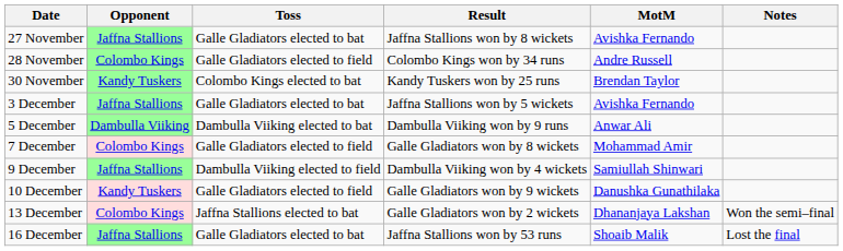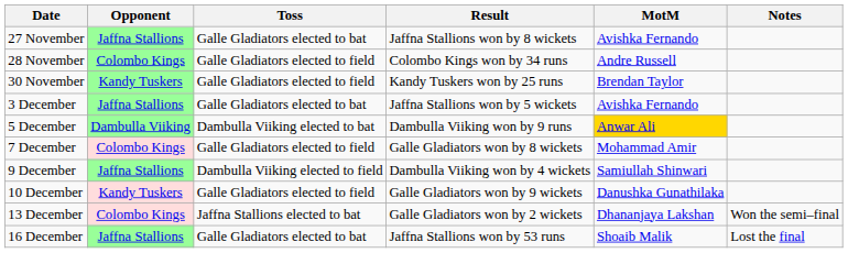30 November | Toss: Colombo Kings elected to bat -> Galle Gladiators elected to field
5 December | MotM: no background -> gold background
